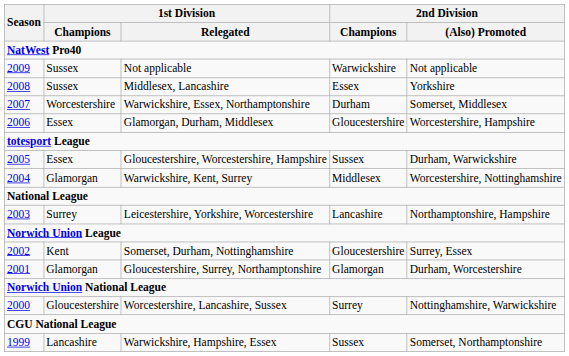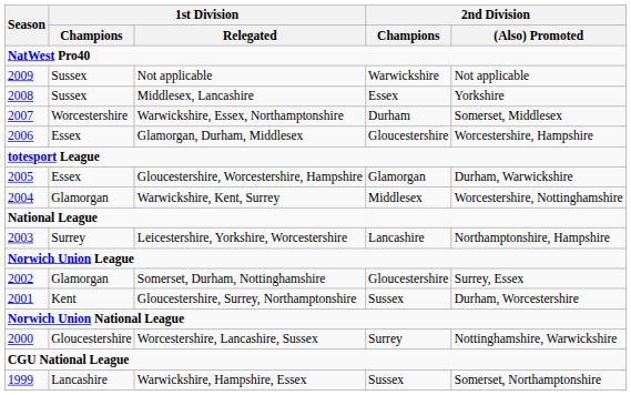Gloucestershire, Worcestershire, Hampshire | 2nd Division / Champions: Sussex -> Glamorgan
Somerset, Durham, Nottinghamshire | 1st Division / Champions: Kent -> Glamorgan
Gloucestershire, Surrey, Northamptonshire | 1st Division / Champions: Glamorgan -> Kent
Gloucestershire, Surrey, Northamptonshire | 2nd Division / Champions: Glamorgan -> Sussex
